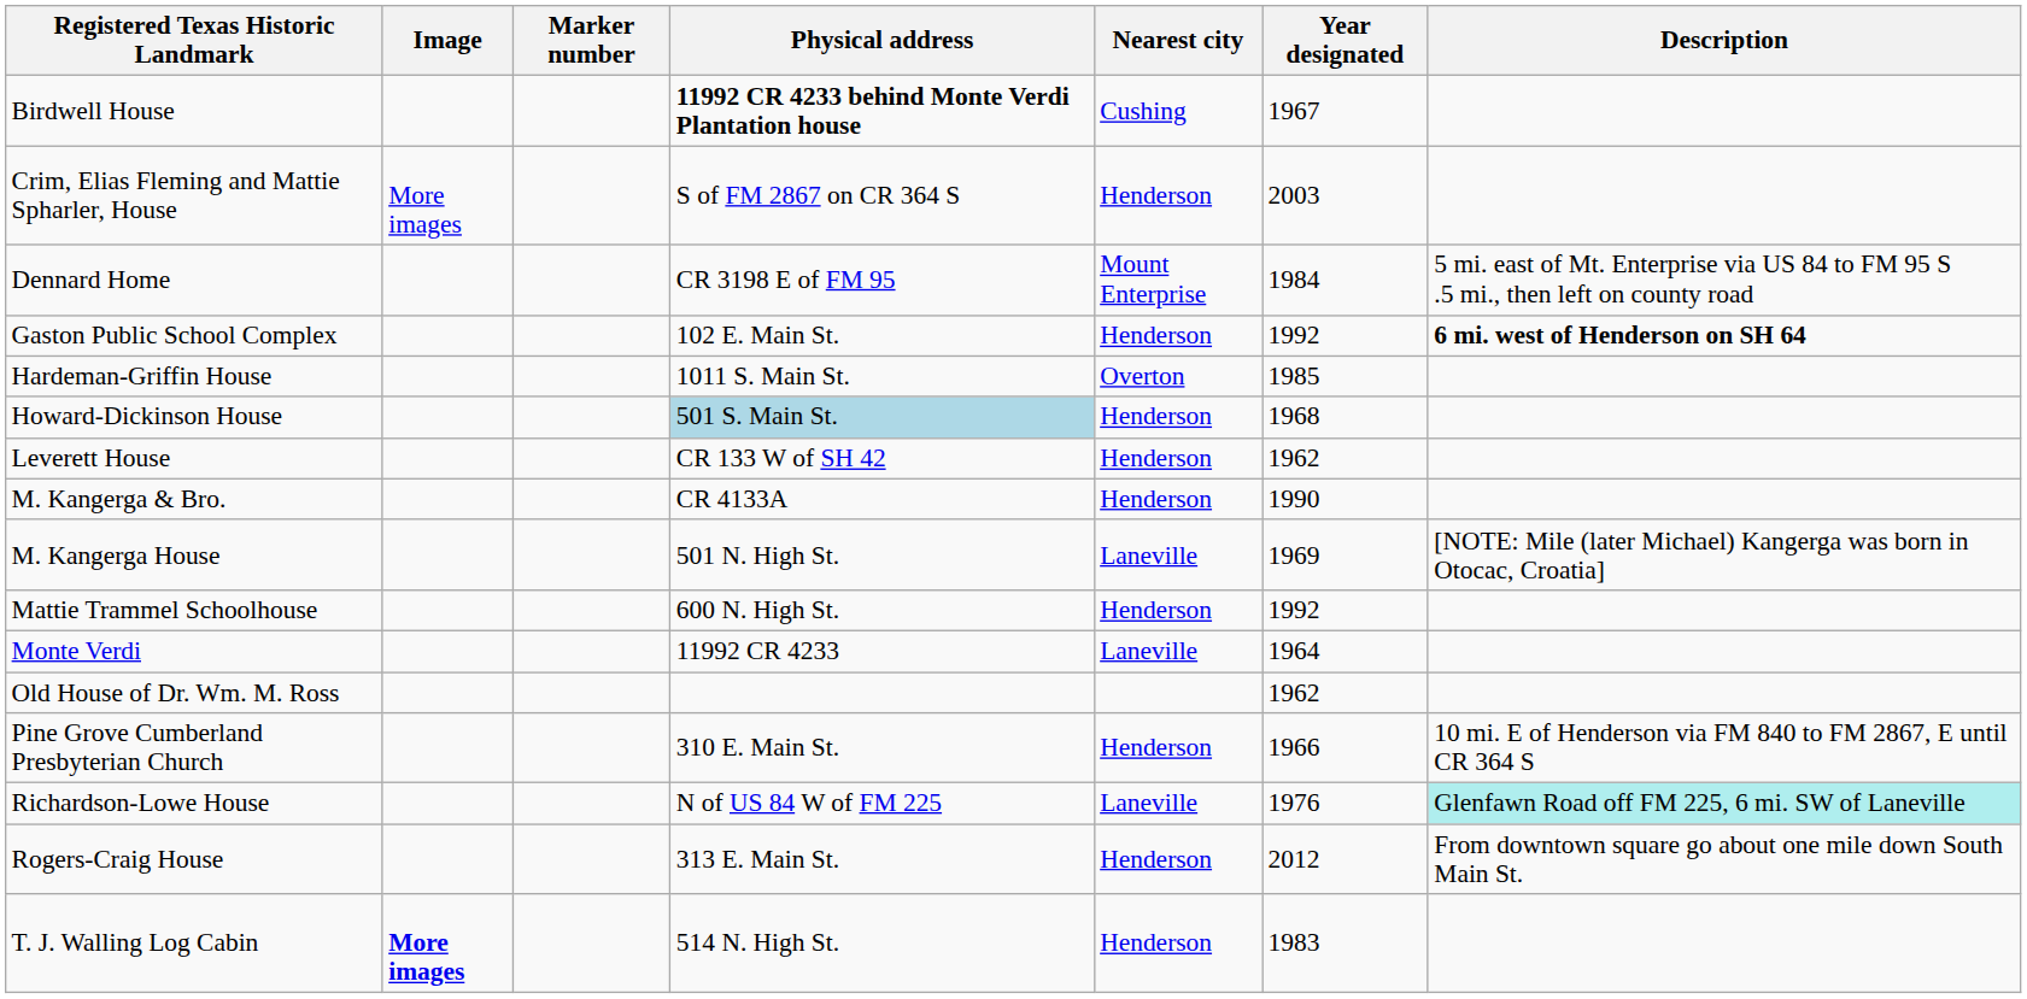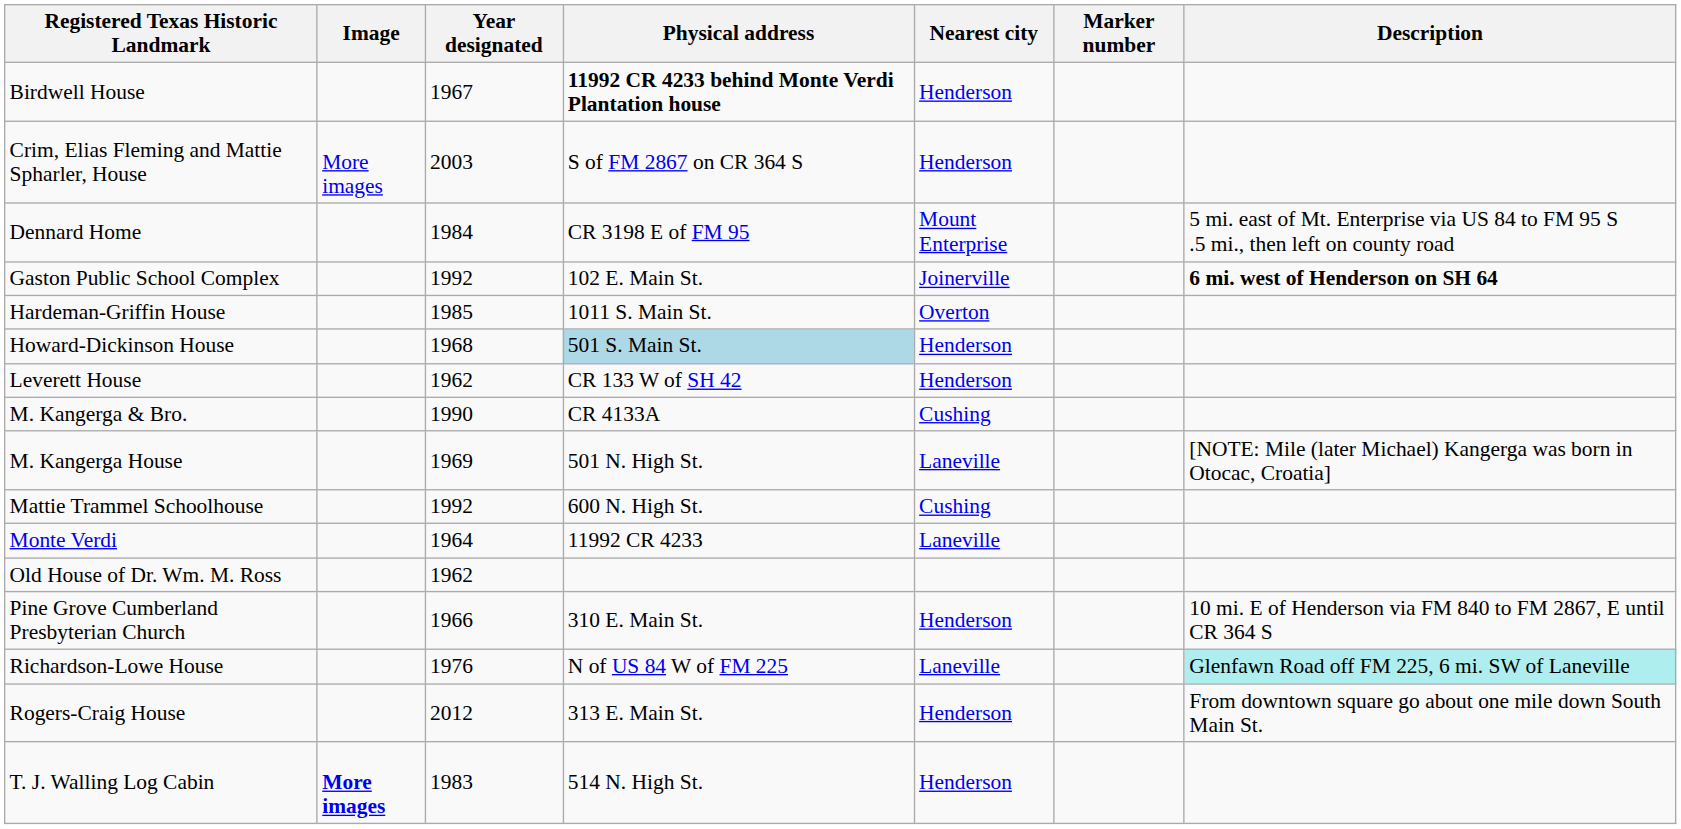columns swapped: Marker number <-> Year designated
Birdwell House | Nearest city: Cushing -> Henderson
Gaston Public School Complex | Nearest city: Henderson -> Joinerville
M. Kangerga & Bro. | Nearest city: Henderson -> Cushing
Mattie Trammel Schoolhouse | Nearest city: Henderson -> Cushing
